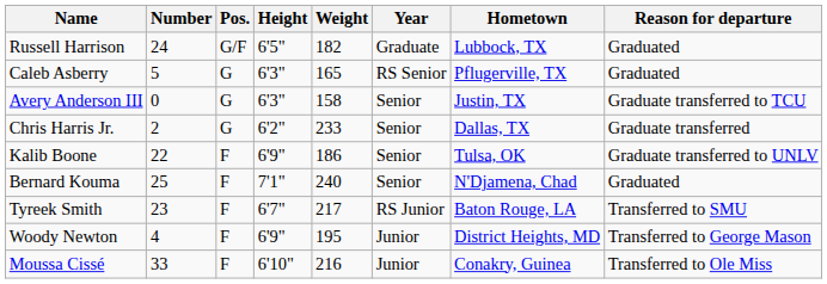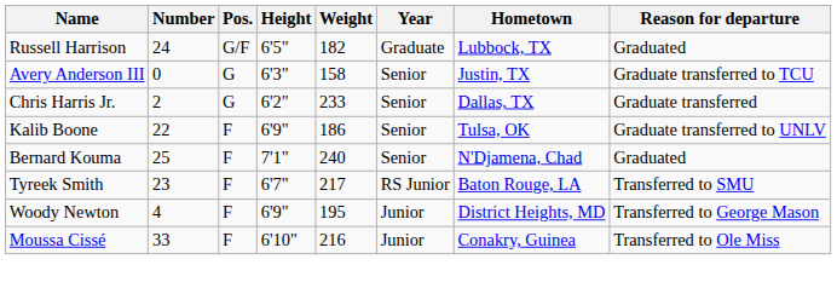- row: Caleb Asberry | 5 | G | 6'3" | 165 | RS Senior | Pflugerville, TX | Graduated
